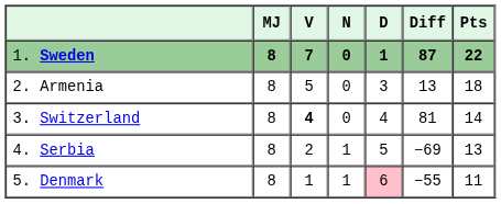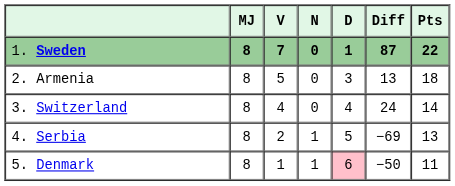3. Switzerland | V: bold -> normal
3. Switzerland | Diff: 81 -> 24
5. Denmark | Diff: −55 -> −50
